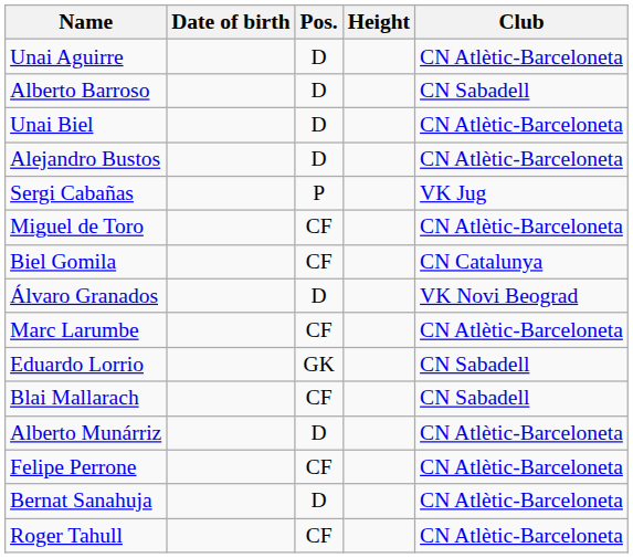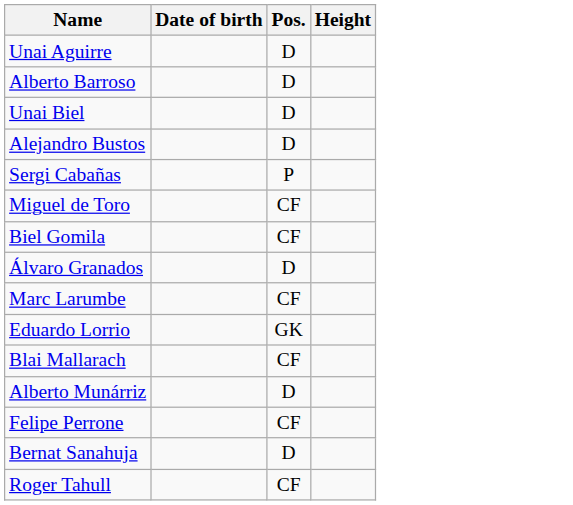- column: Club | CN Atlètic-Barceloneta | CN Sabadell | CN Atlètic-Barceloneta | CN Atlètic-Barceloneta | VK Jug | CN Atlètic-Barceloneta | CN Catalunya | VK Novi Beograd | CN Atlètic-Barceloneta | CN Sabadell | CN Sabadell | CN Atlètic-Barceloneta | CN Atlètic-Barceloneta | CN Atlètic-Barceloneta | CN Atlètic-Barceloneta
